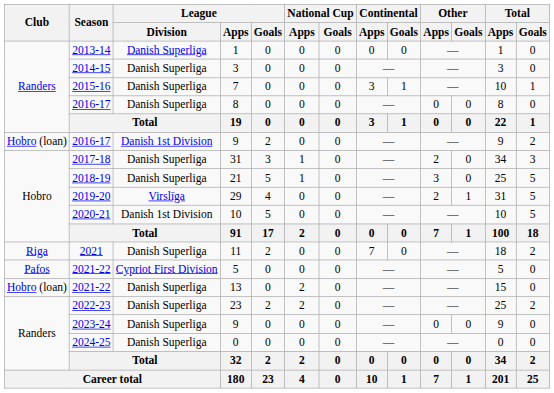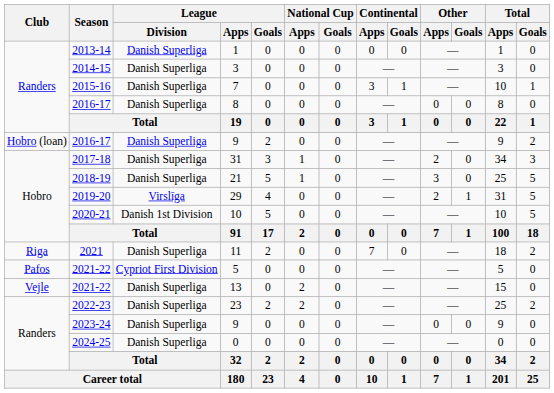2016-17 / 9 | League / Division: Danish 1st Division -> Danish Superliga
13 | Club: Hobro (loan) -> Vejle
